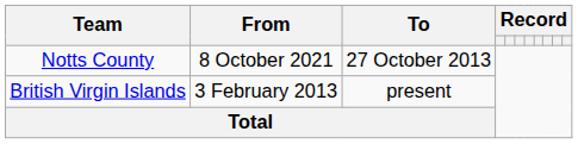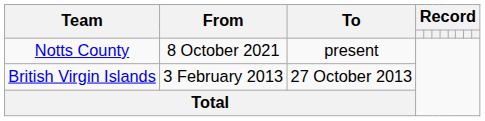Notts County | To: 27 October 2013 -> present
British Virgin Islands | To: present -> 27 October 2013
